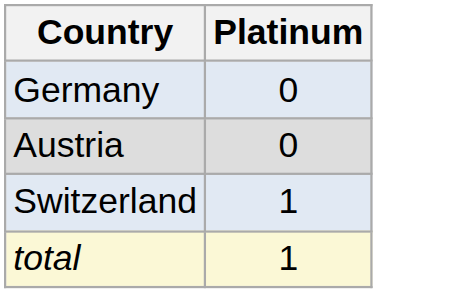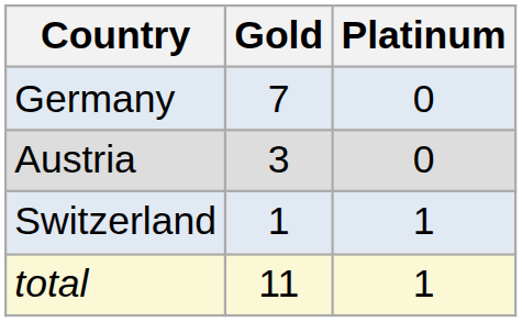+ column: Gold | 7 | 3 | 1 | 11
